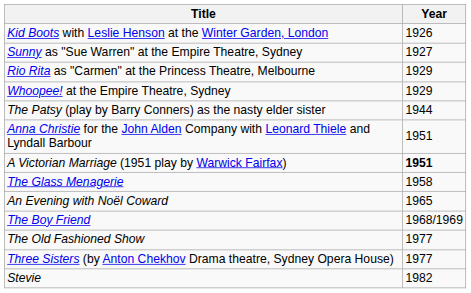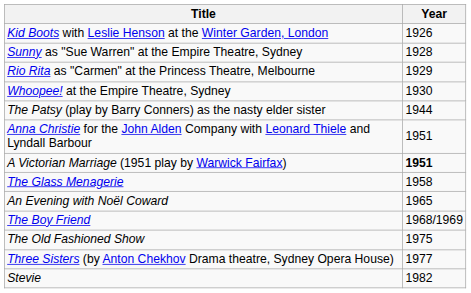Sunny as "Sue Warren" at the Empire Theatre, Sydney | Year: 1927 -> 1928
Whoopee! at the Empire Theatre, Sydney | Year: 1929 -> 1930
The Old Fashioned Show | Year: 1977 -> 1975
